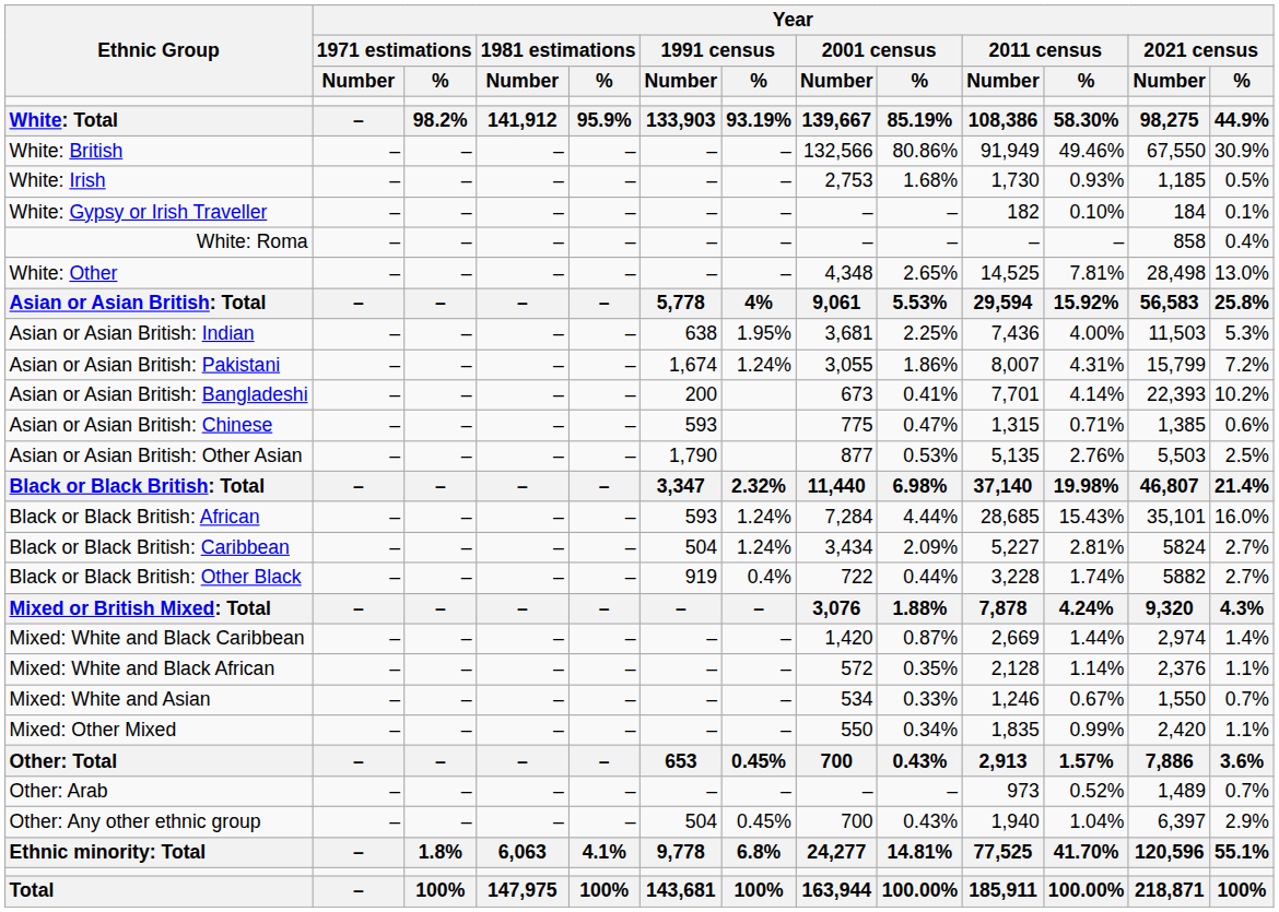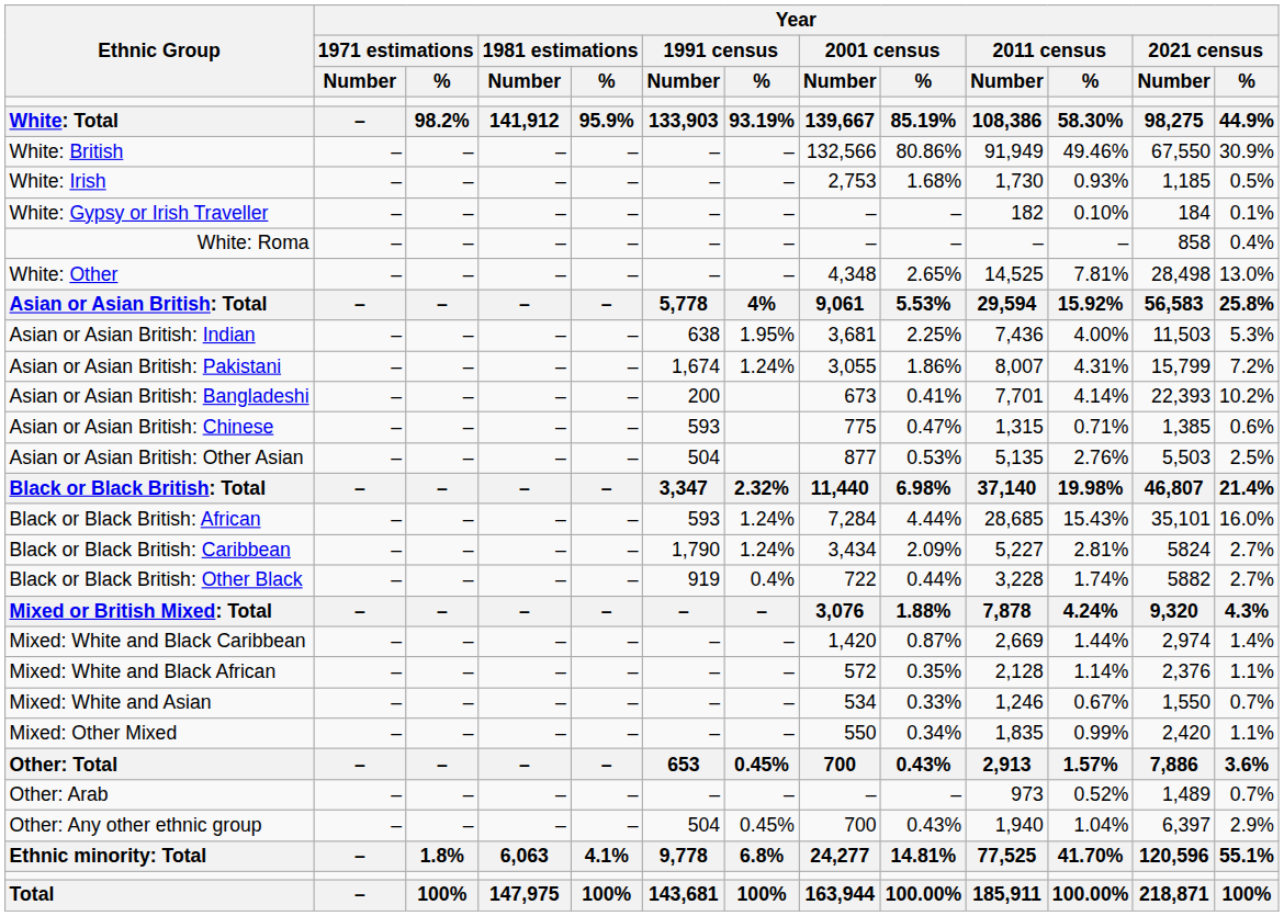Asian or Asian British: Other Asian | Year / 1991 census / Number: 1,790 -> 504
Black or Black British: Caribbean | Year / 1991 census / Number: 504 -> 1,790
